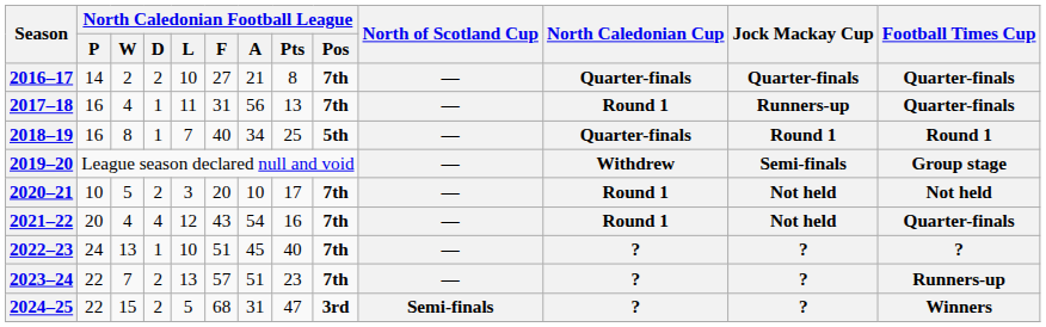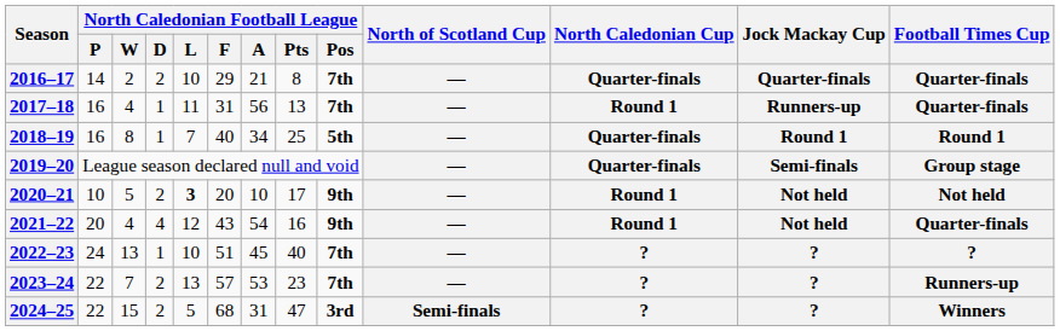2016–17 | North Caledonian Football League / F: 27 -> 29
2019–20 | North Caledonian Cup: Withdrew -> Quarter-finals
2020–21 | North Caledonian Football League / L: normal -> bold
2020–21 | North Caledonian Football League / Pos: 7th -> 9th
2021–22 | North Caledonian Football League / Pos: 7th -> 9th
2023–24 | North Caledonian Football League / A: 51 -> 53
